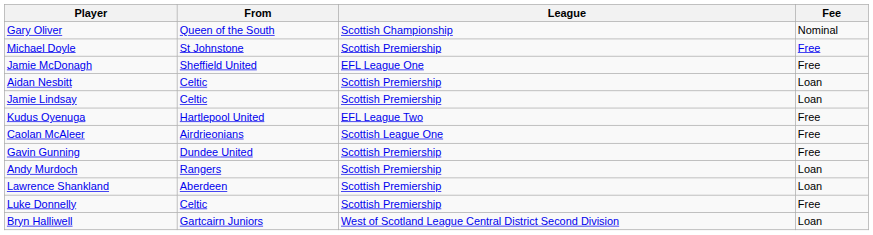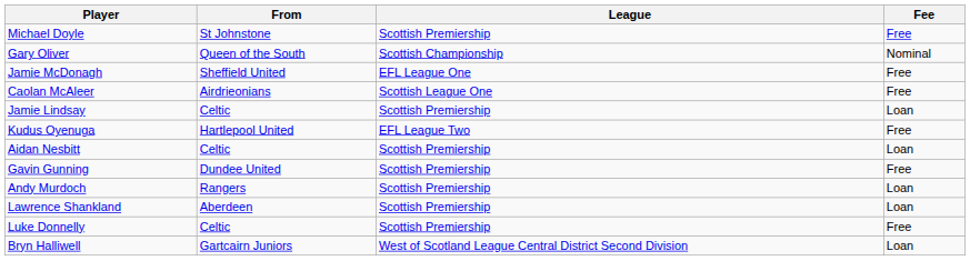rows swapped: Michael Doyle <-> Gary Oliver
rows swapped: Caolan McAleer <-> Aidan Nesbitt
